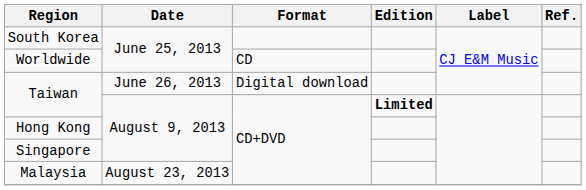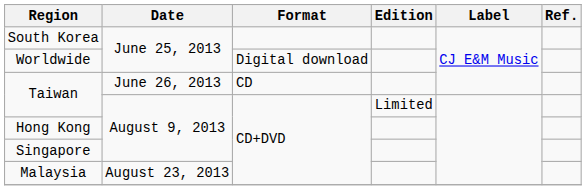Worldwide | Format: CD -> Digital download
Taiwan / June 26, 2013 | Format: Digital download -> CD
Taiwan / August 9, 2013 | Edition: bold -> normal
